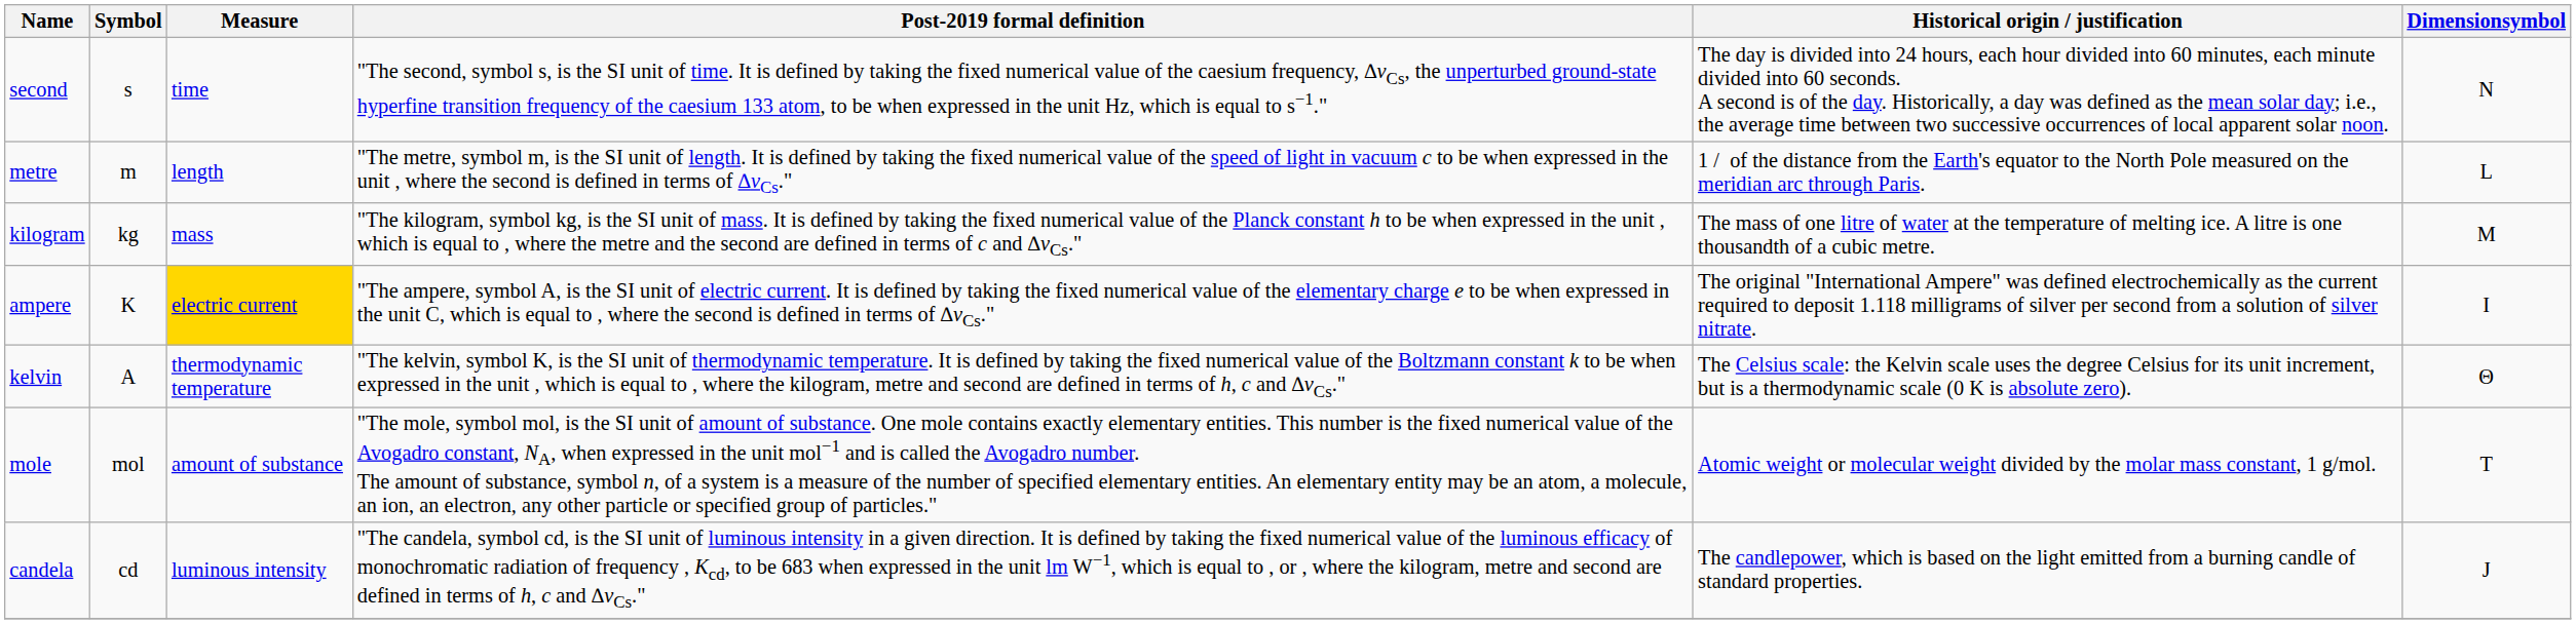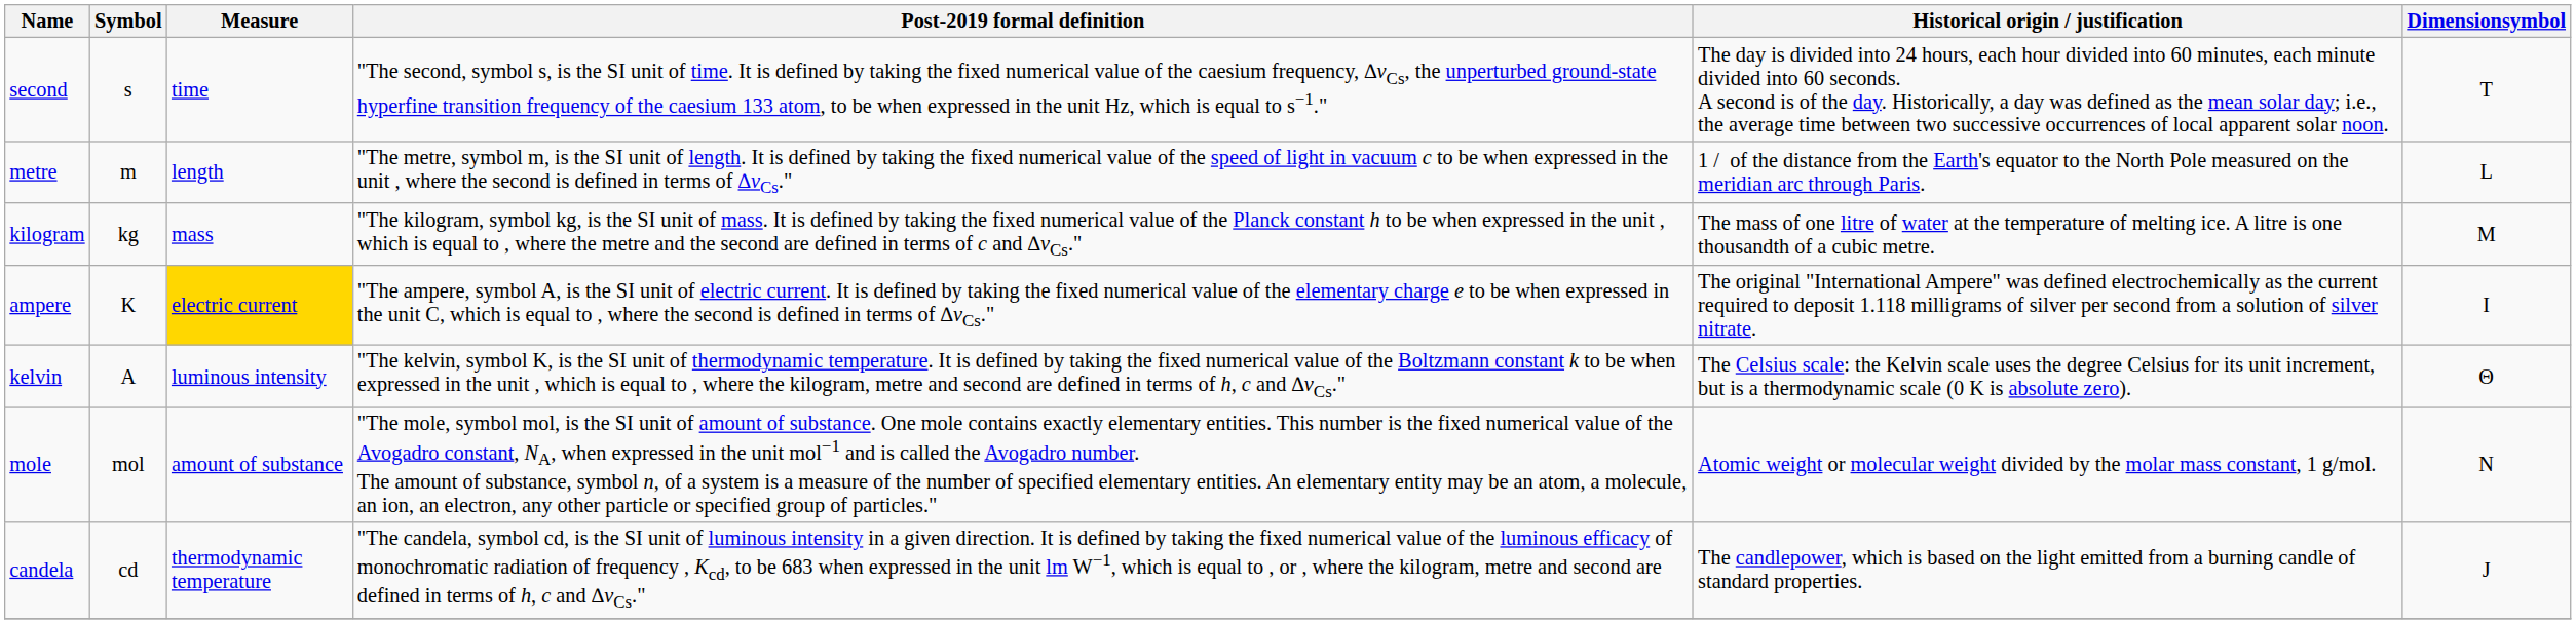second | Dimensionsymbol: N -> T
kelvin | Measure: thermodynamic temperature -> luminous intensity
mole | Dimensionsymbol: T -> N
candela | Measure: luminous intensity -> thermodynamic temperature
